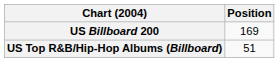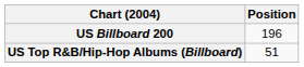US Billboard 200 | Position: 169 -> 196
